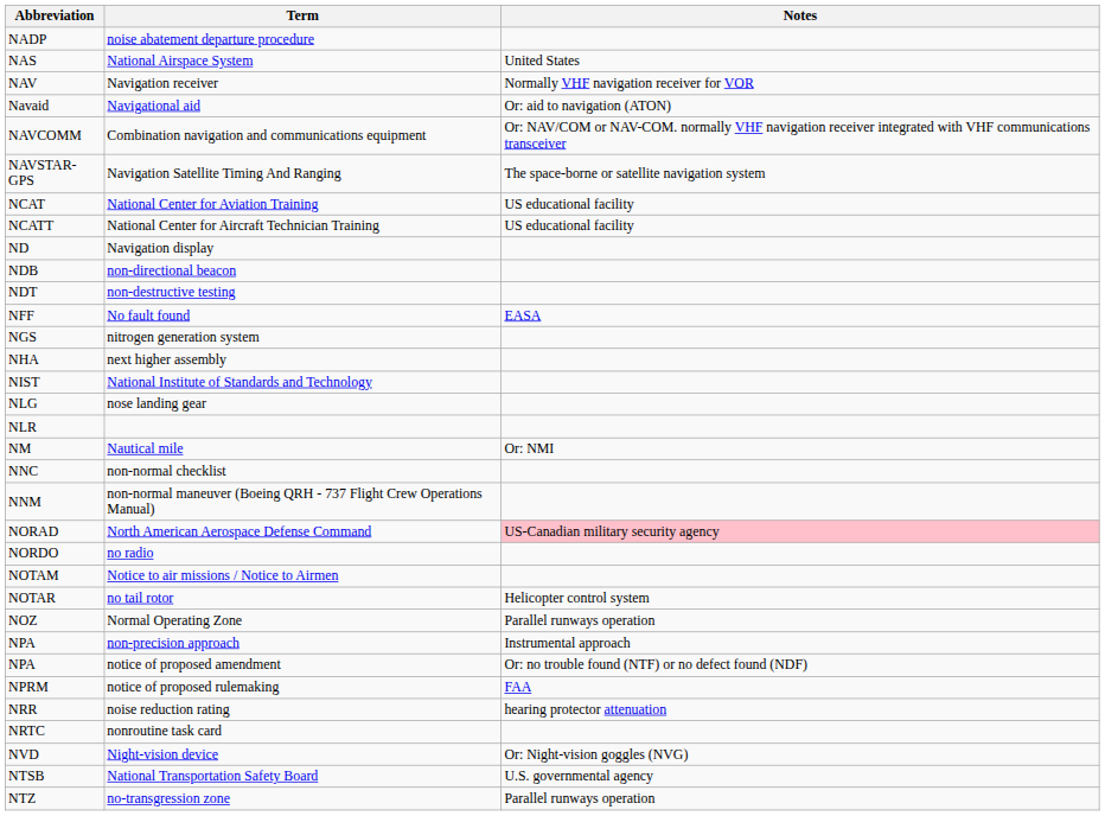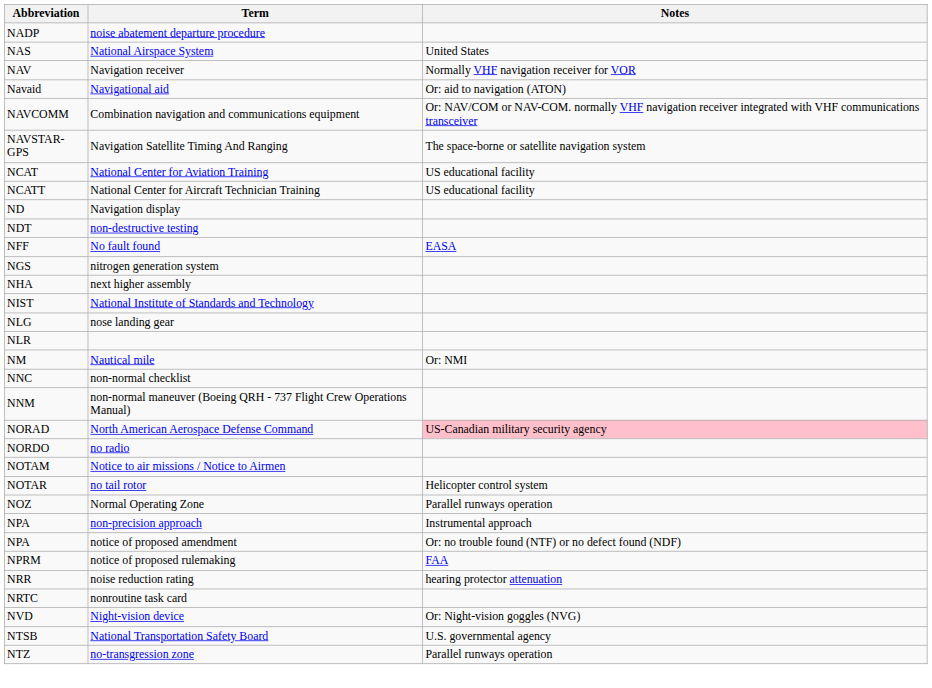- row: NDB | non-directional beacon
